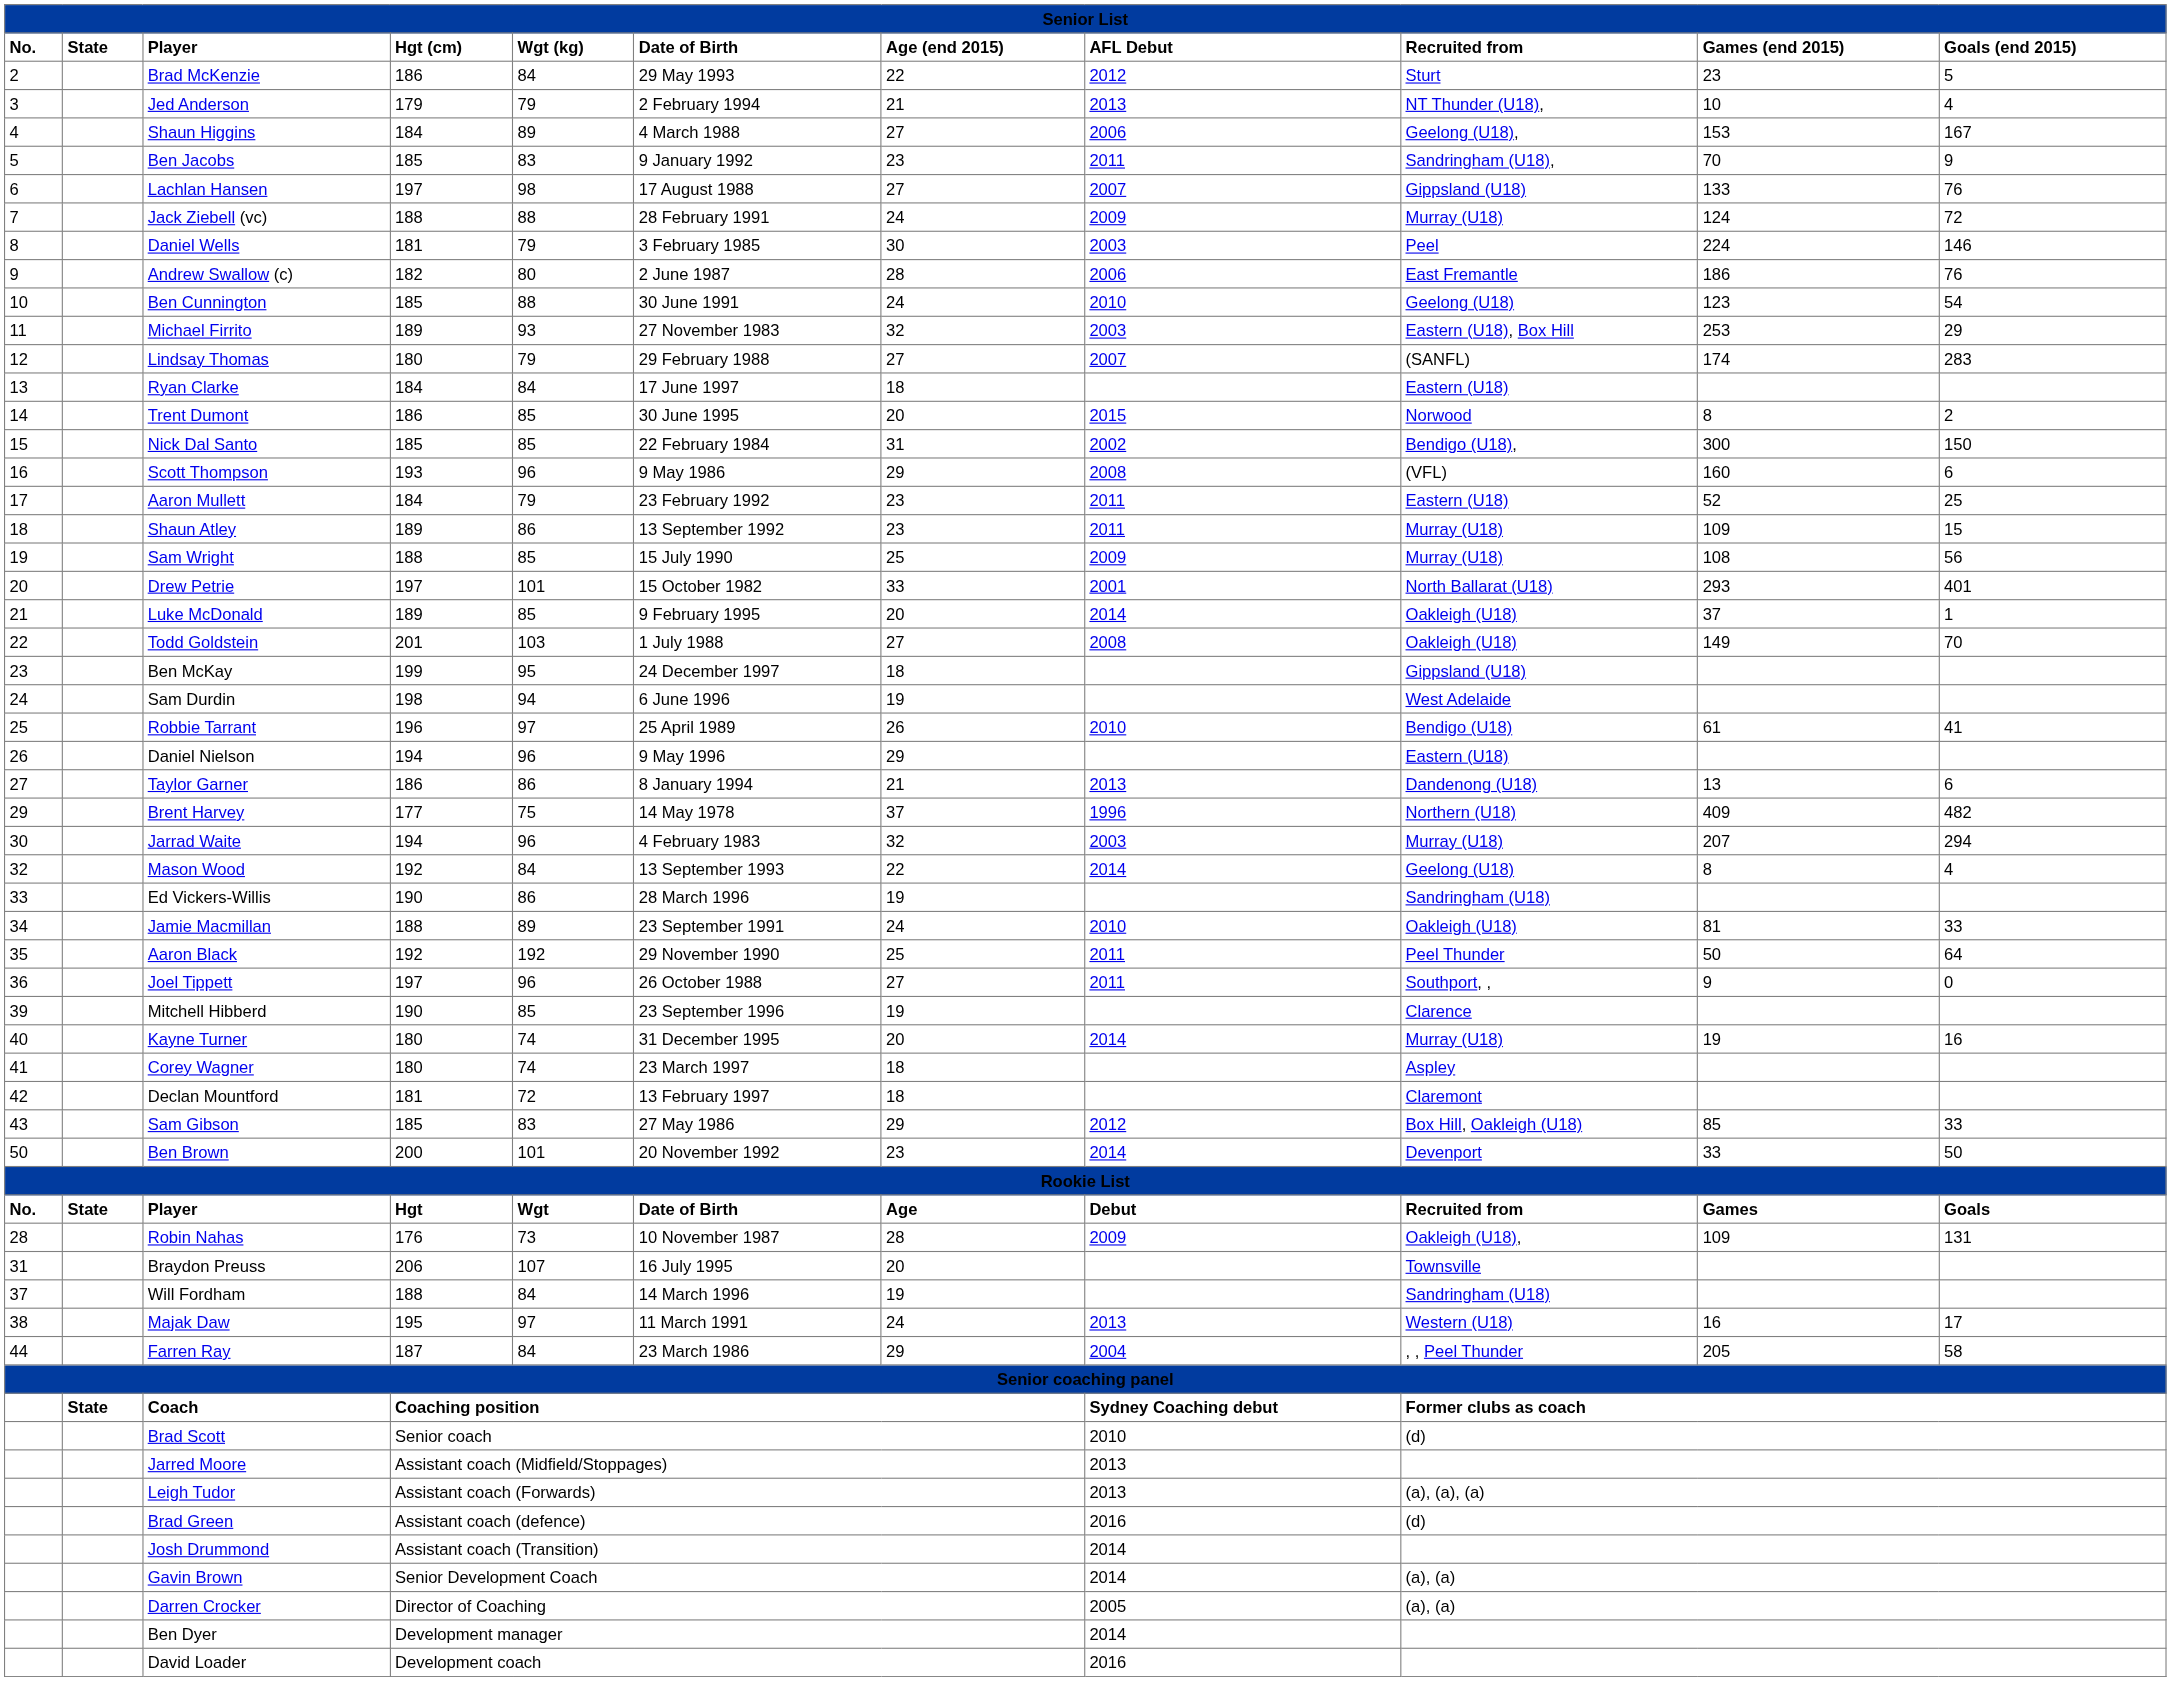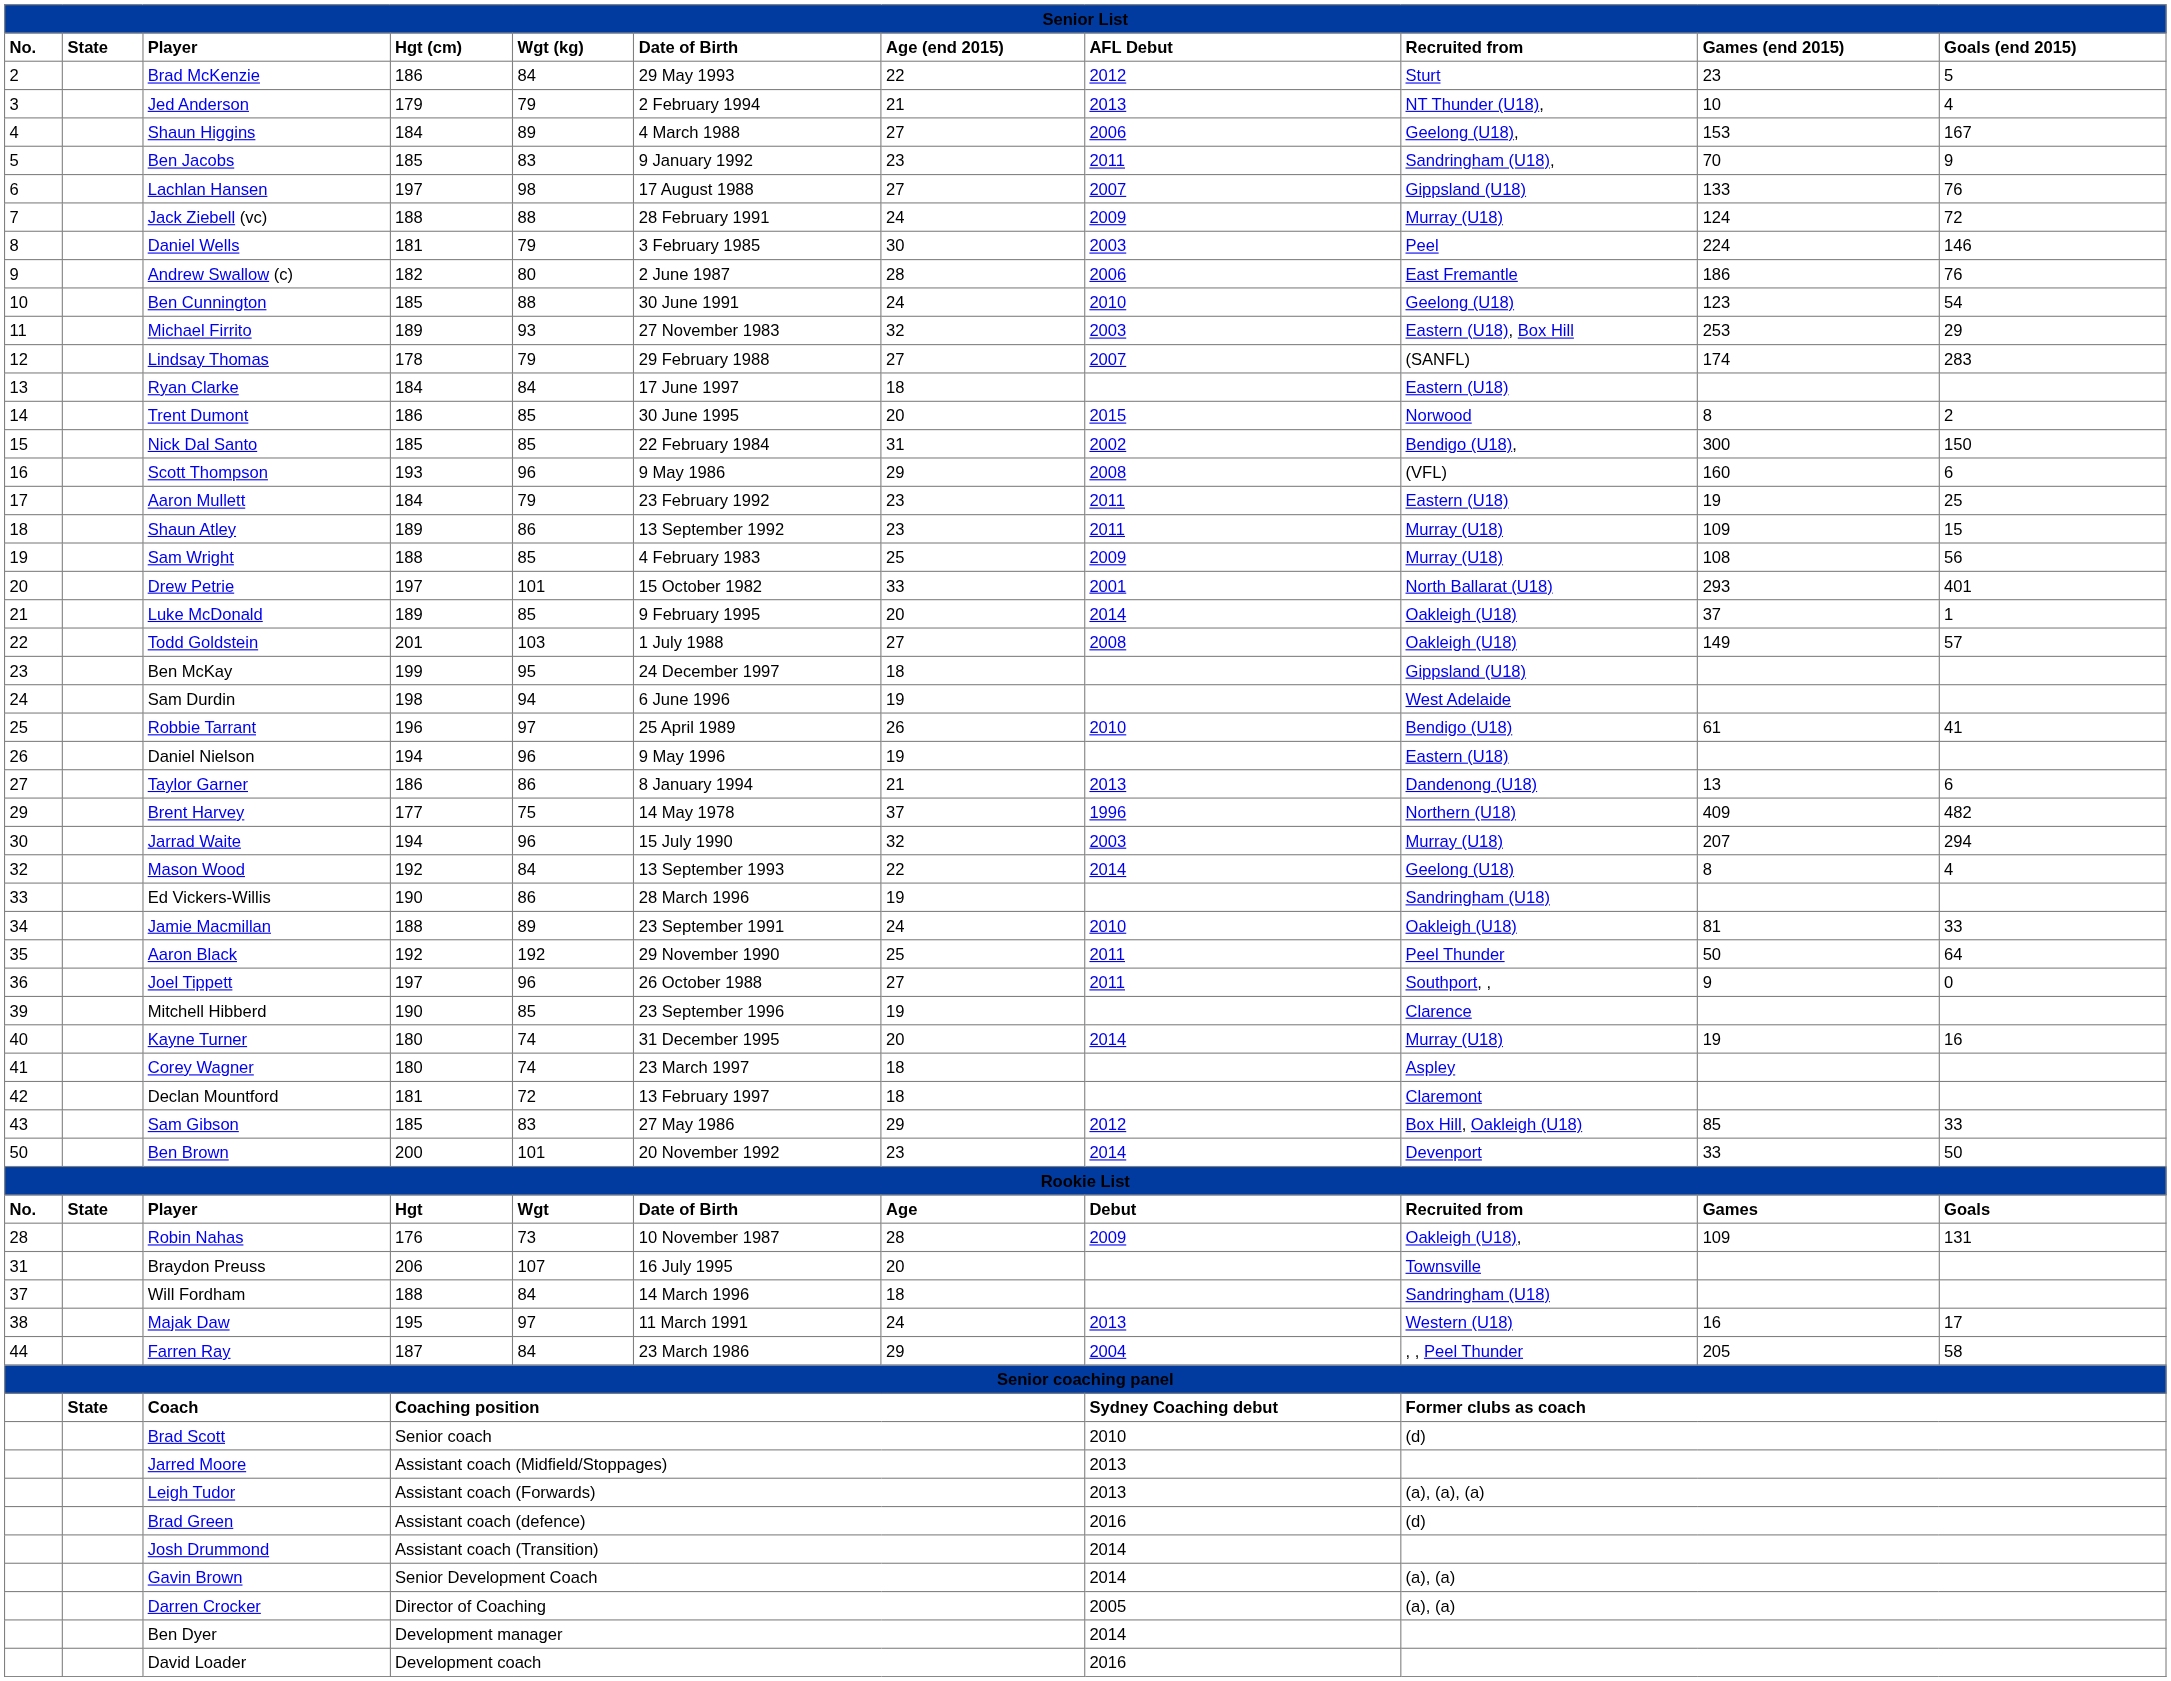Lindsay Thomas | Hgt (cm): 180 -> 178
Aaron Mullett | Games (end 2015): 52 -> 19
Sam Wright | Date of Birth: 15 July 1990 -> 4 February 1983
Todd Goldstein | Goals (end 2015): 70 -> 57
Daniel Nielson | Age (end 2015): 29 -> 19
Jarrad Waite | Date of Birth: 4 February 1983 -> 15 July 1990
Will Fordham | Age (end 2015): 19 -> 18
